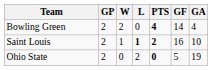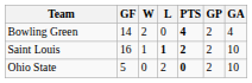columns swapped: GP <-> GF
Ohio State | GA: 19 -> 10
